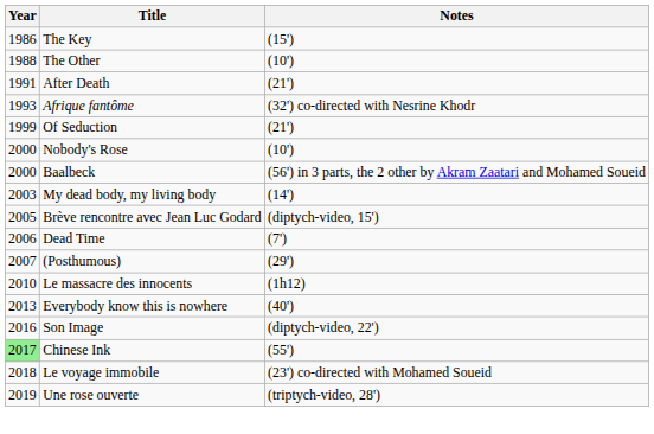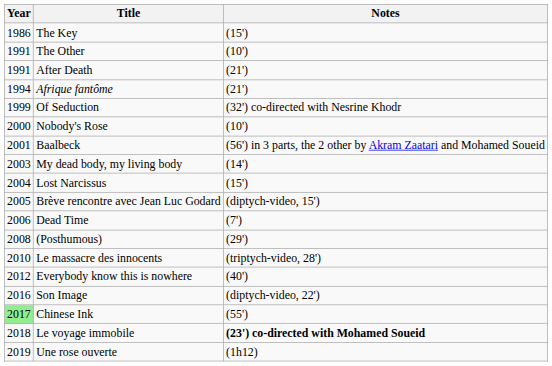The Other | Year: 1988 -> 1991
Afrique fantôme | Year: 1993 -> 1994
Afrique fantôme | Notes: (32') co-directed with Nesrine Khodr -> (21')
Of Seduction | Notes: (21') -> (32') co-directed with Nesrine Khodr
Baalbeck | Year: 2000 -> 2001
+ row: 2004 | Lost Narcissus | (15')
(Posthumous) | Year: 2007 -> 2008
Le massacre des innocents | Notes: (1h12) -> (triptych-video, 28')
Everybody know this is nowhere | Year: 2013 -> 2012
Le voyage immobile | Notes: normal -> bold
Une rose ouverte | Notes: (triptych-video, 28') -> (1h12)
